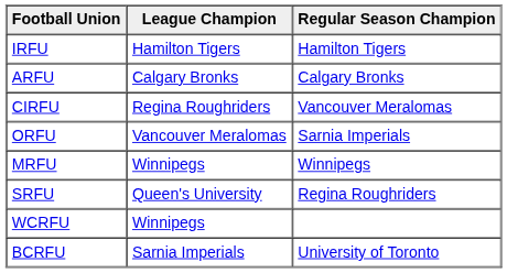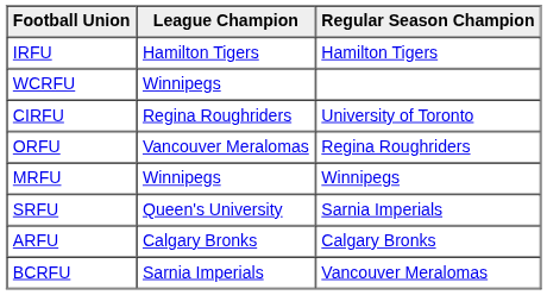rows swapped: WCRFU <-> ARFU
CIRFU | Regular Season Champion: Vancouver Meralomas -> University of Toronto
ORFU | Regular Season Champion: Sarnia Imperials -> Regina Roughriders
SRFU | Regular Season Champion: Regina Roughriders -> Sarnia Imperials
BCRFU | Regular Season Champion: University of Toronto -> Vancouver Meralomas
